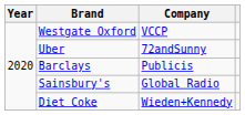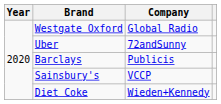Westgate Oxford | Company: VCCP -> Global Radio
Sainsbury's | Company: Global Radio -> VCCP
